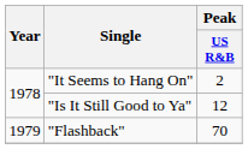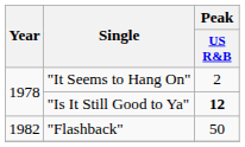"Is It Still Good to Ya" | Peak / US R&B: normal -> bold
"Flashback" | Year: 1979 -> 1982
"Flashback" | Peak / US R&B: 70 -> 50
